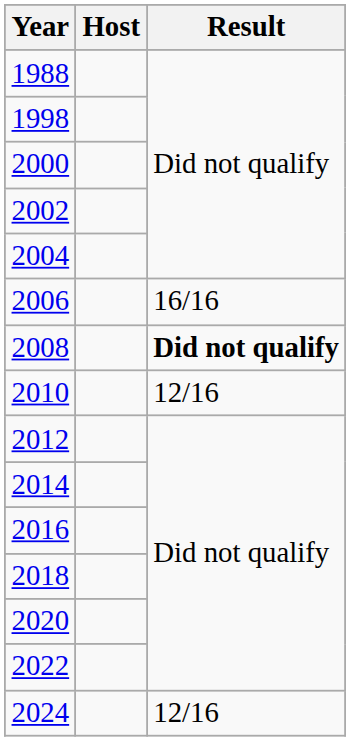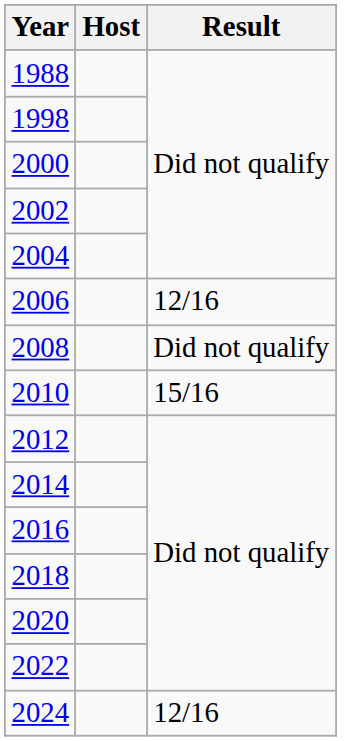2006 | Result: 16/16 -> 12/16
2008 | Result: bold -> normal
2010 | Result: 12/16 -> 15/16
